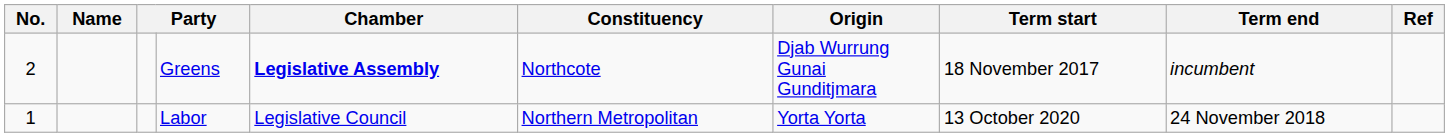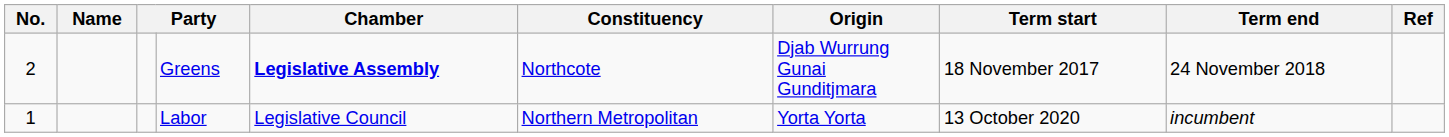Greens | Term end: incumbent -> 24 November 2018
Labor | Term end: 24 November 2018 -> incumbent
